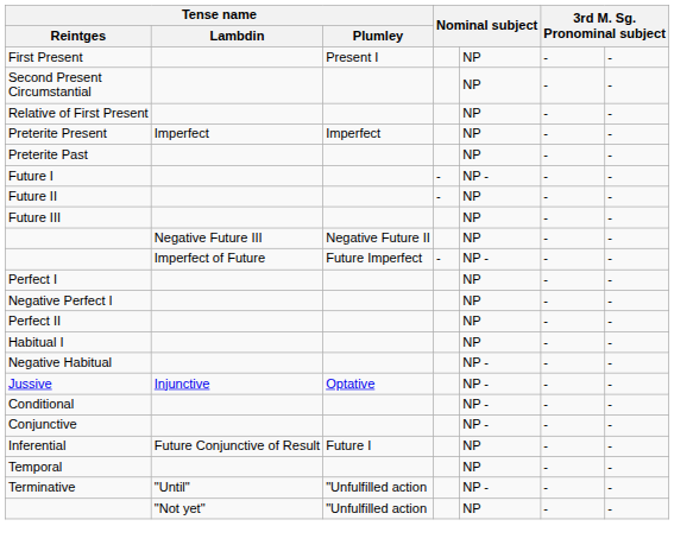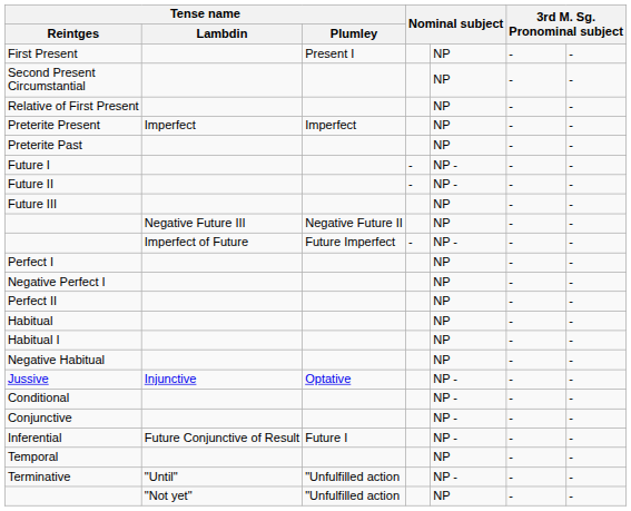Future II | column 5: NP -> NP -
+ row: Habitual | NP | - | -
Negative Habitual | column 5: NP - -> NP
Inferential | column 5: NP -> NP -
